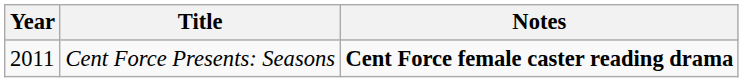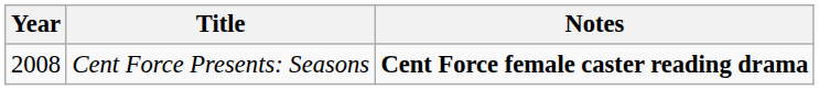Cent Force Presents: Seasons | Year: 2011 -> 2008
